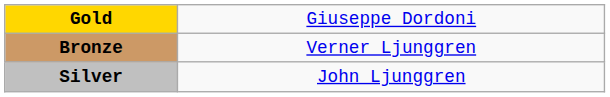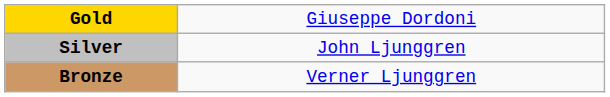rows swapped: Silver <-> Bronze
